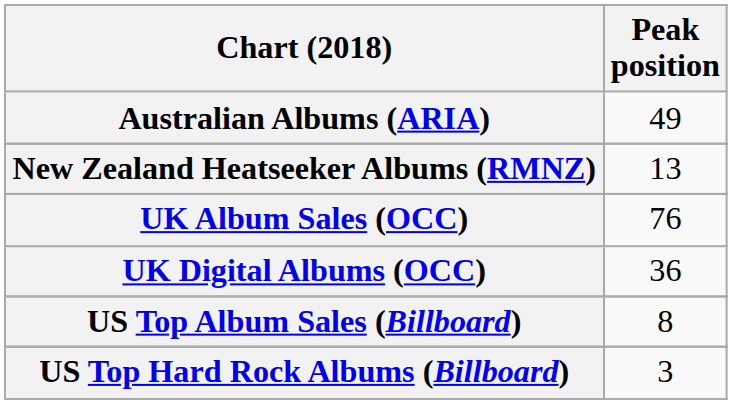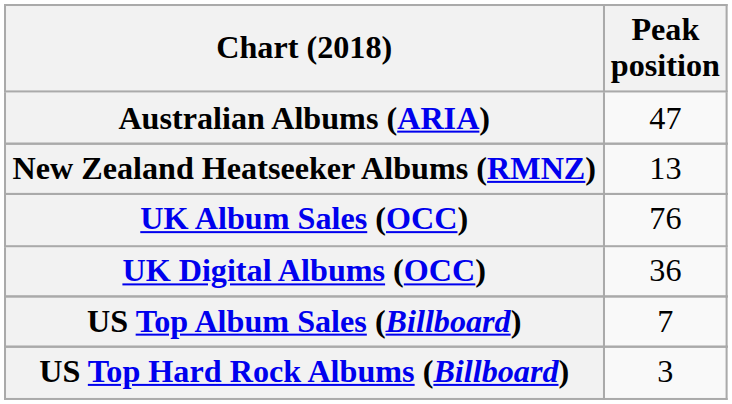Australian Albums (ARIA) | Peak position: 49 -> 47
US Top Album Sales (Billboard) | Peak position: 8 -> 7
